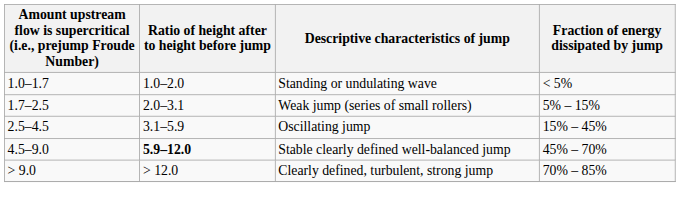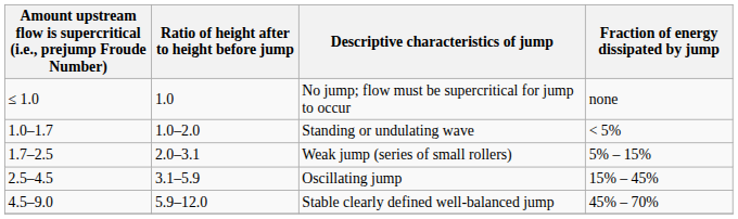+ row: ≤ 1.0 | 1.0 | No jump; flow must be supercritical for jump to occur | none
Stable clearly defined well-balanced jump | Ratio of height after to height before jump: bold -> normal
- row: > 9.0 | > 12.0 | Clearly defined, turbulent, strong jump | 70% – 85%
